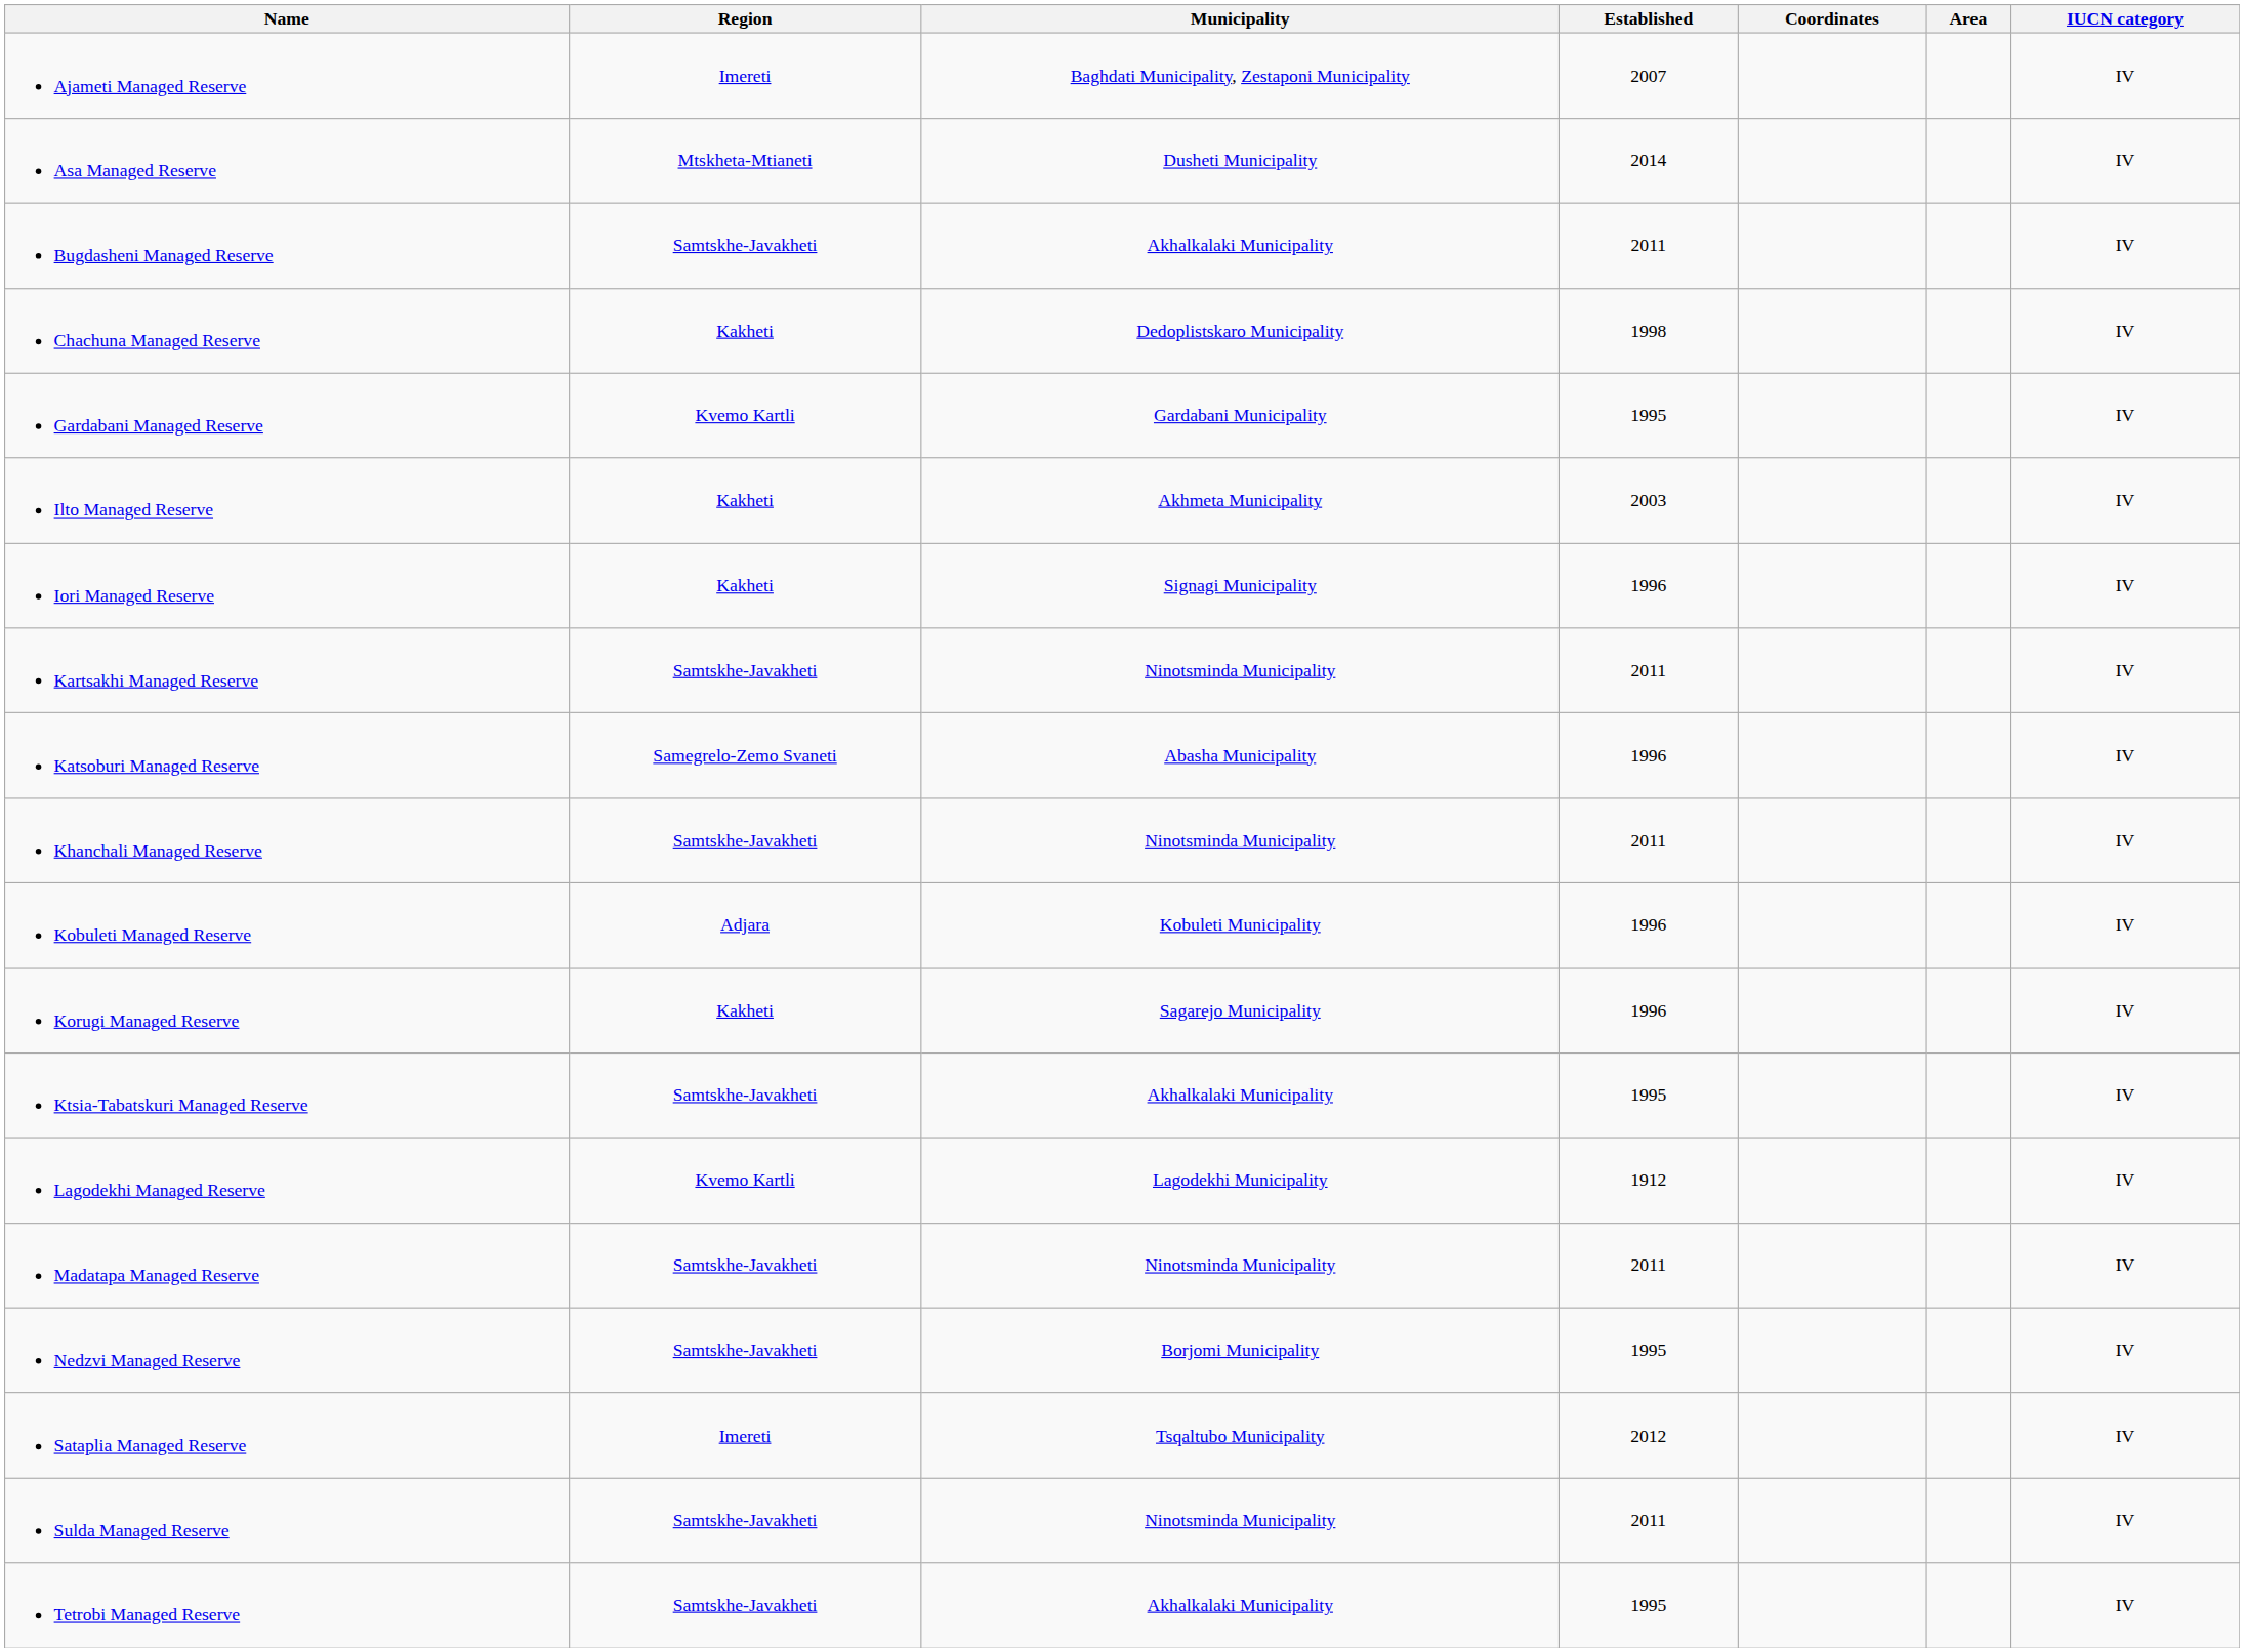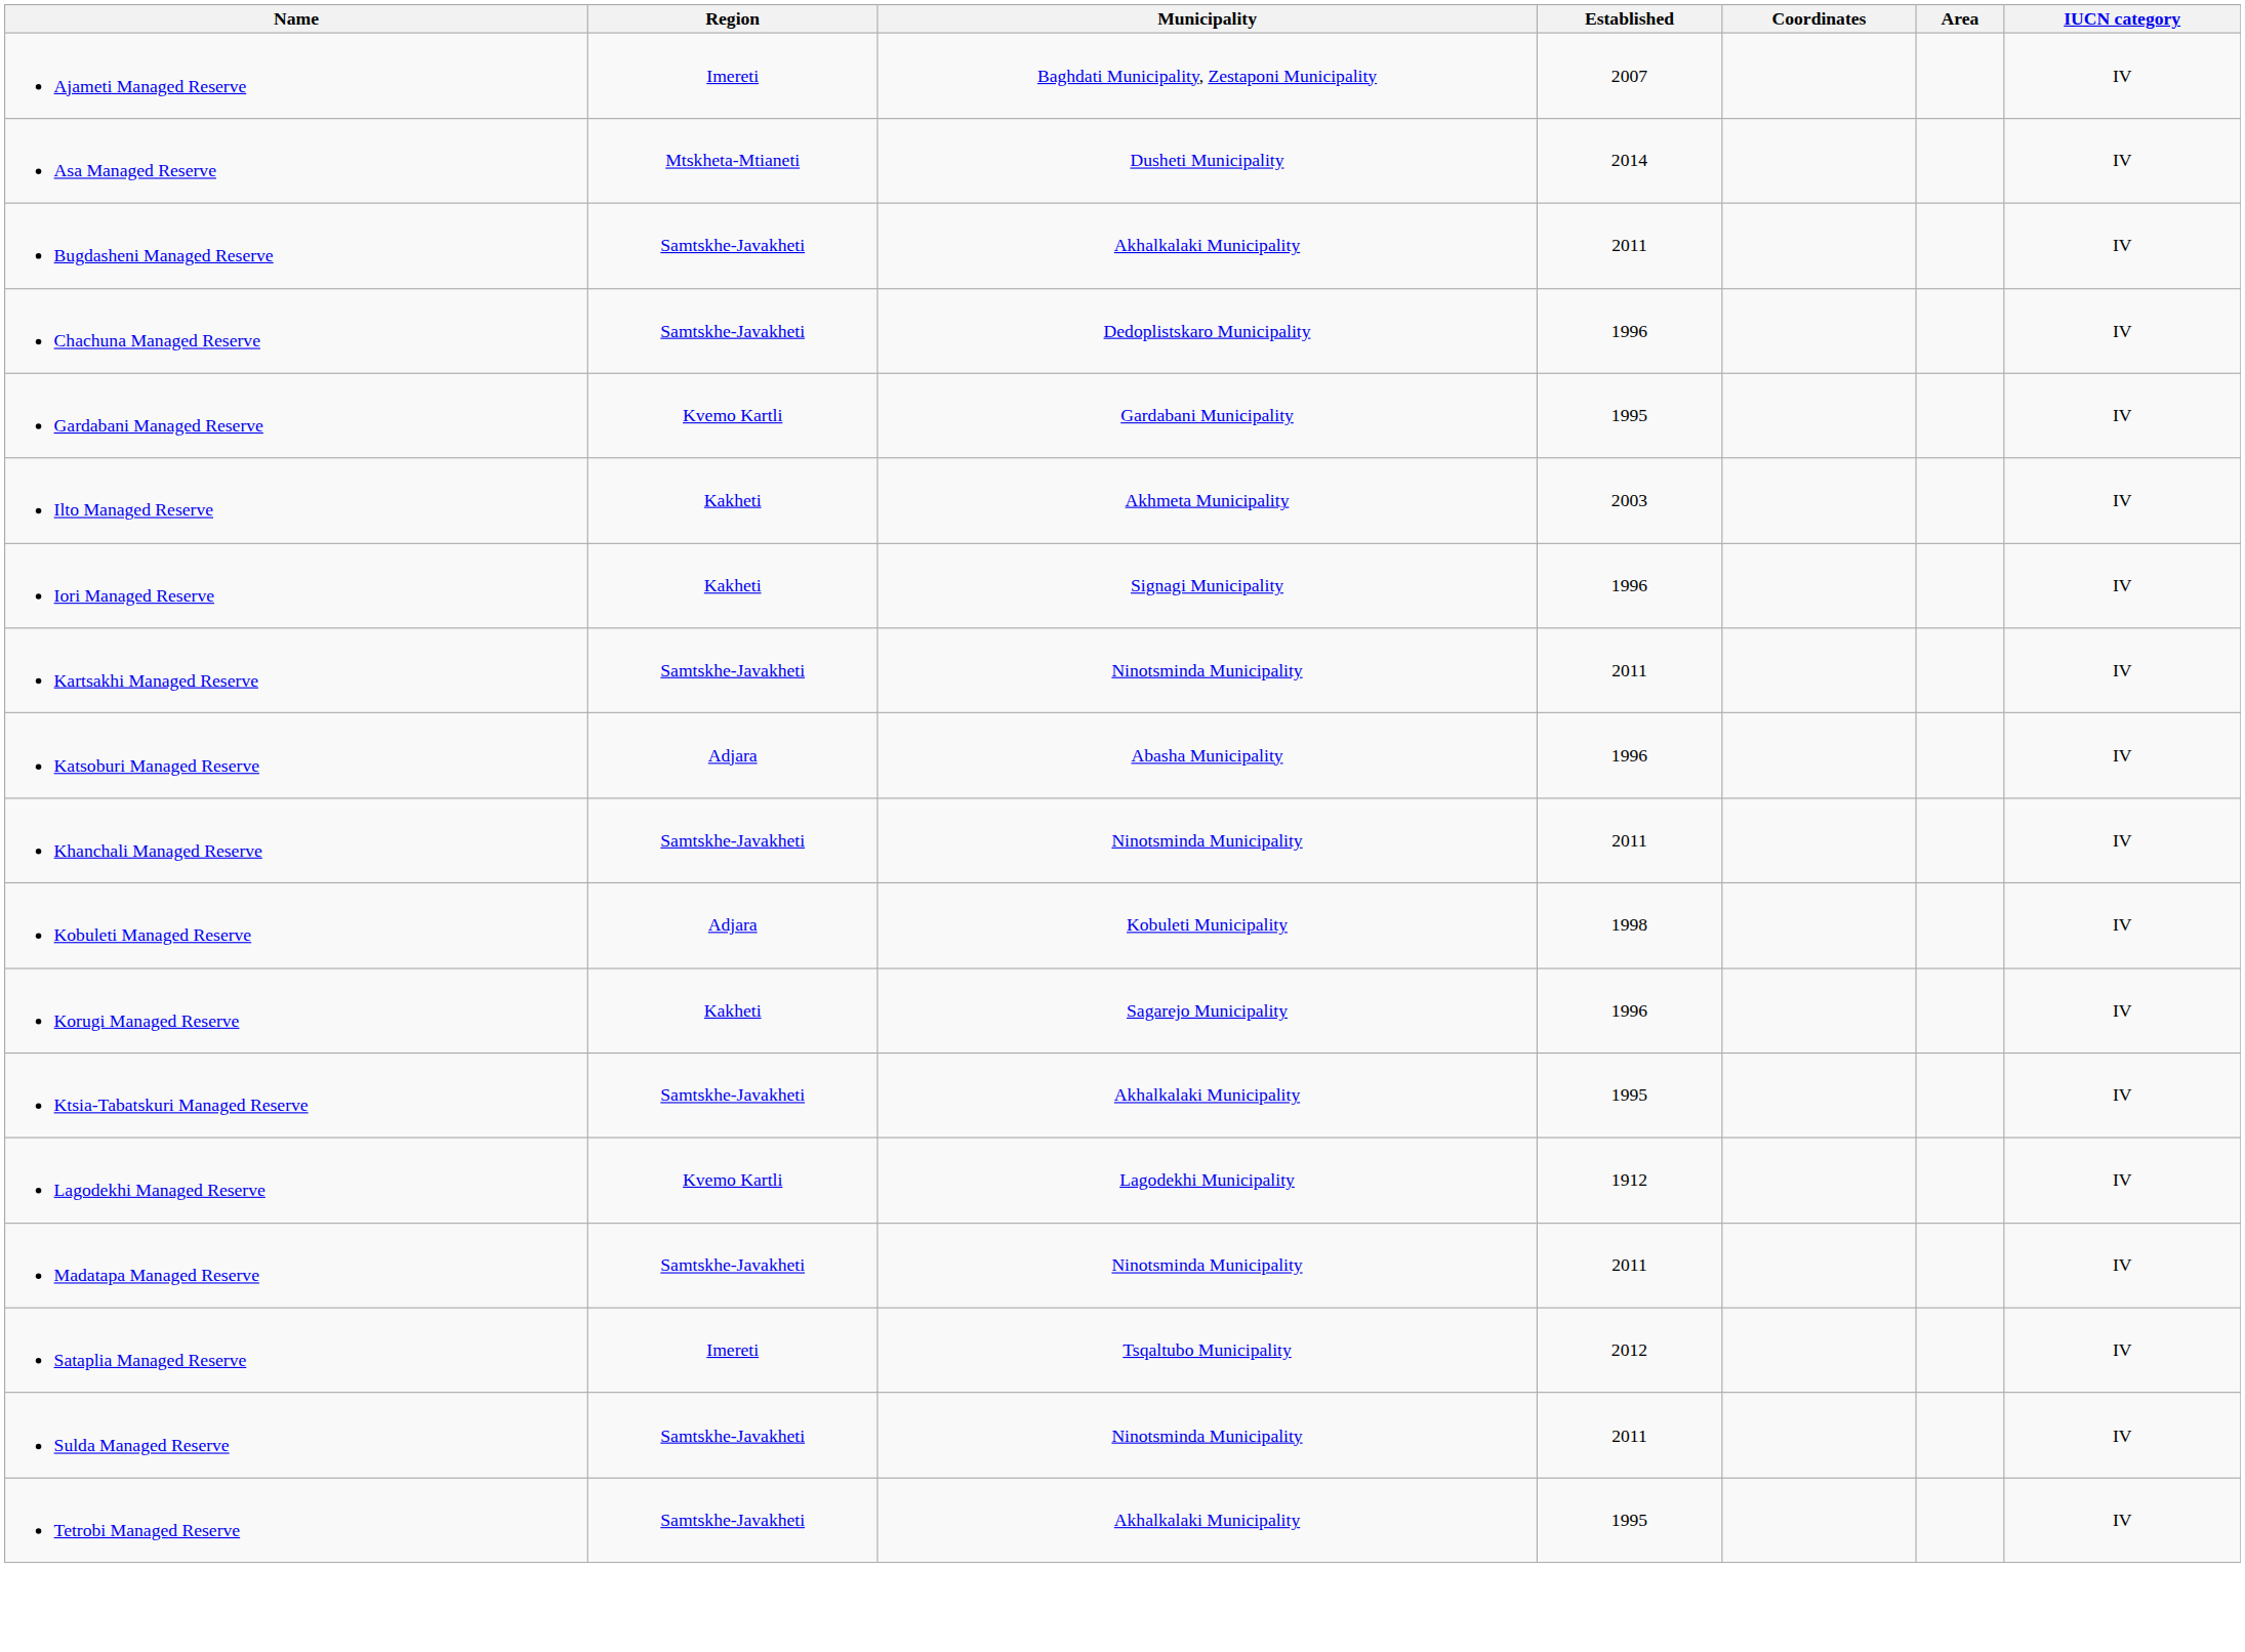Chachuna Managed Reserve | Region: Kakheti -> Samtskhe-Javakheti
Chachuna Managed Reserve | Established: 1998 -> 1996
Katsoburi Managed Reserve | Region: Samegrelo-Zemo Svaneti -> Adjara
Kobuleti Managed Reserve | Established: 1996 -> 1998
- row: Nedzvi Managed Reserve | Samtskhe-Javakheti | Borjomi Municipality | 1995 | IV
